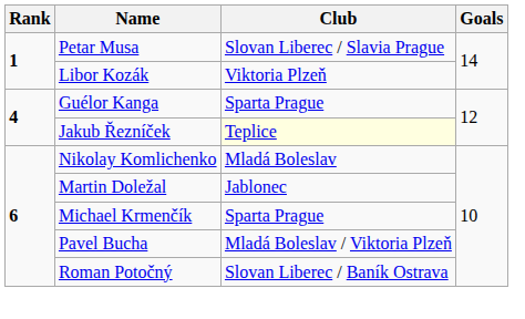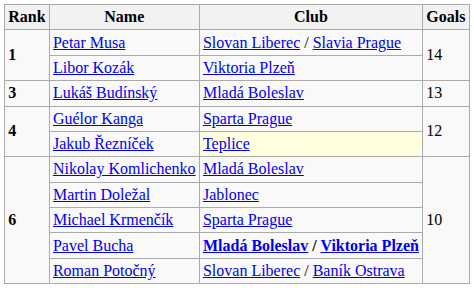+ row: 3 | Lukáš Budínský | Mladá Boleslav | 13
Pavel Bucha | Club: normal -> bold
